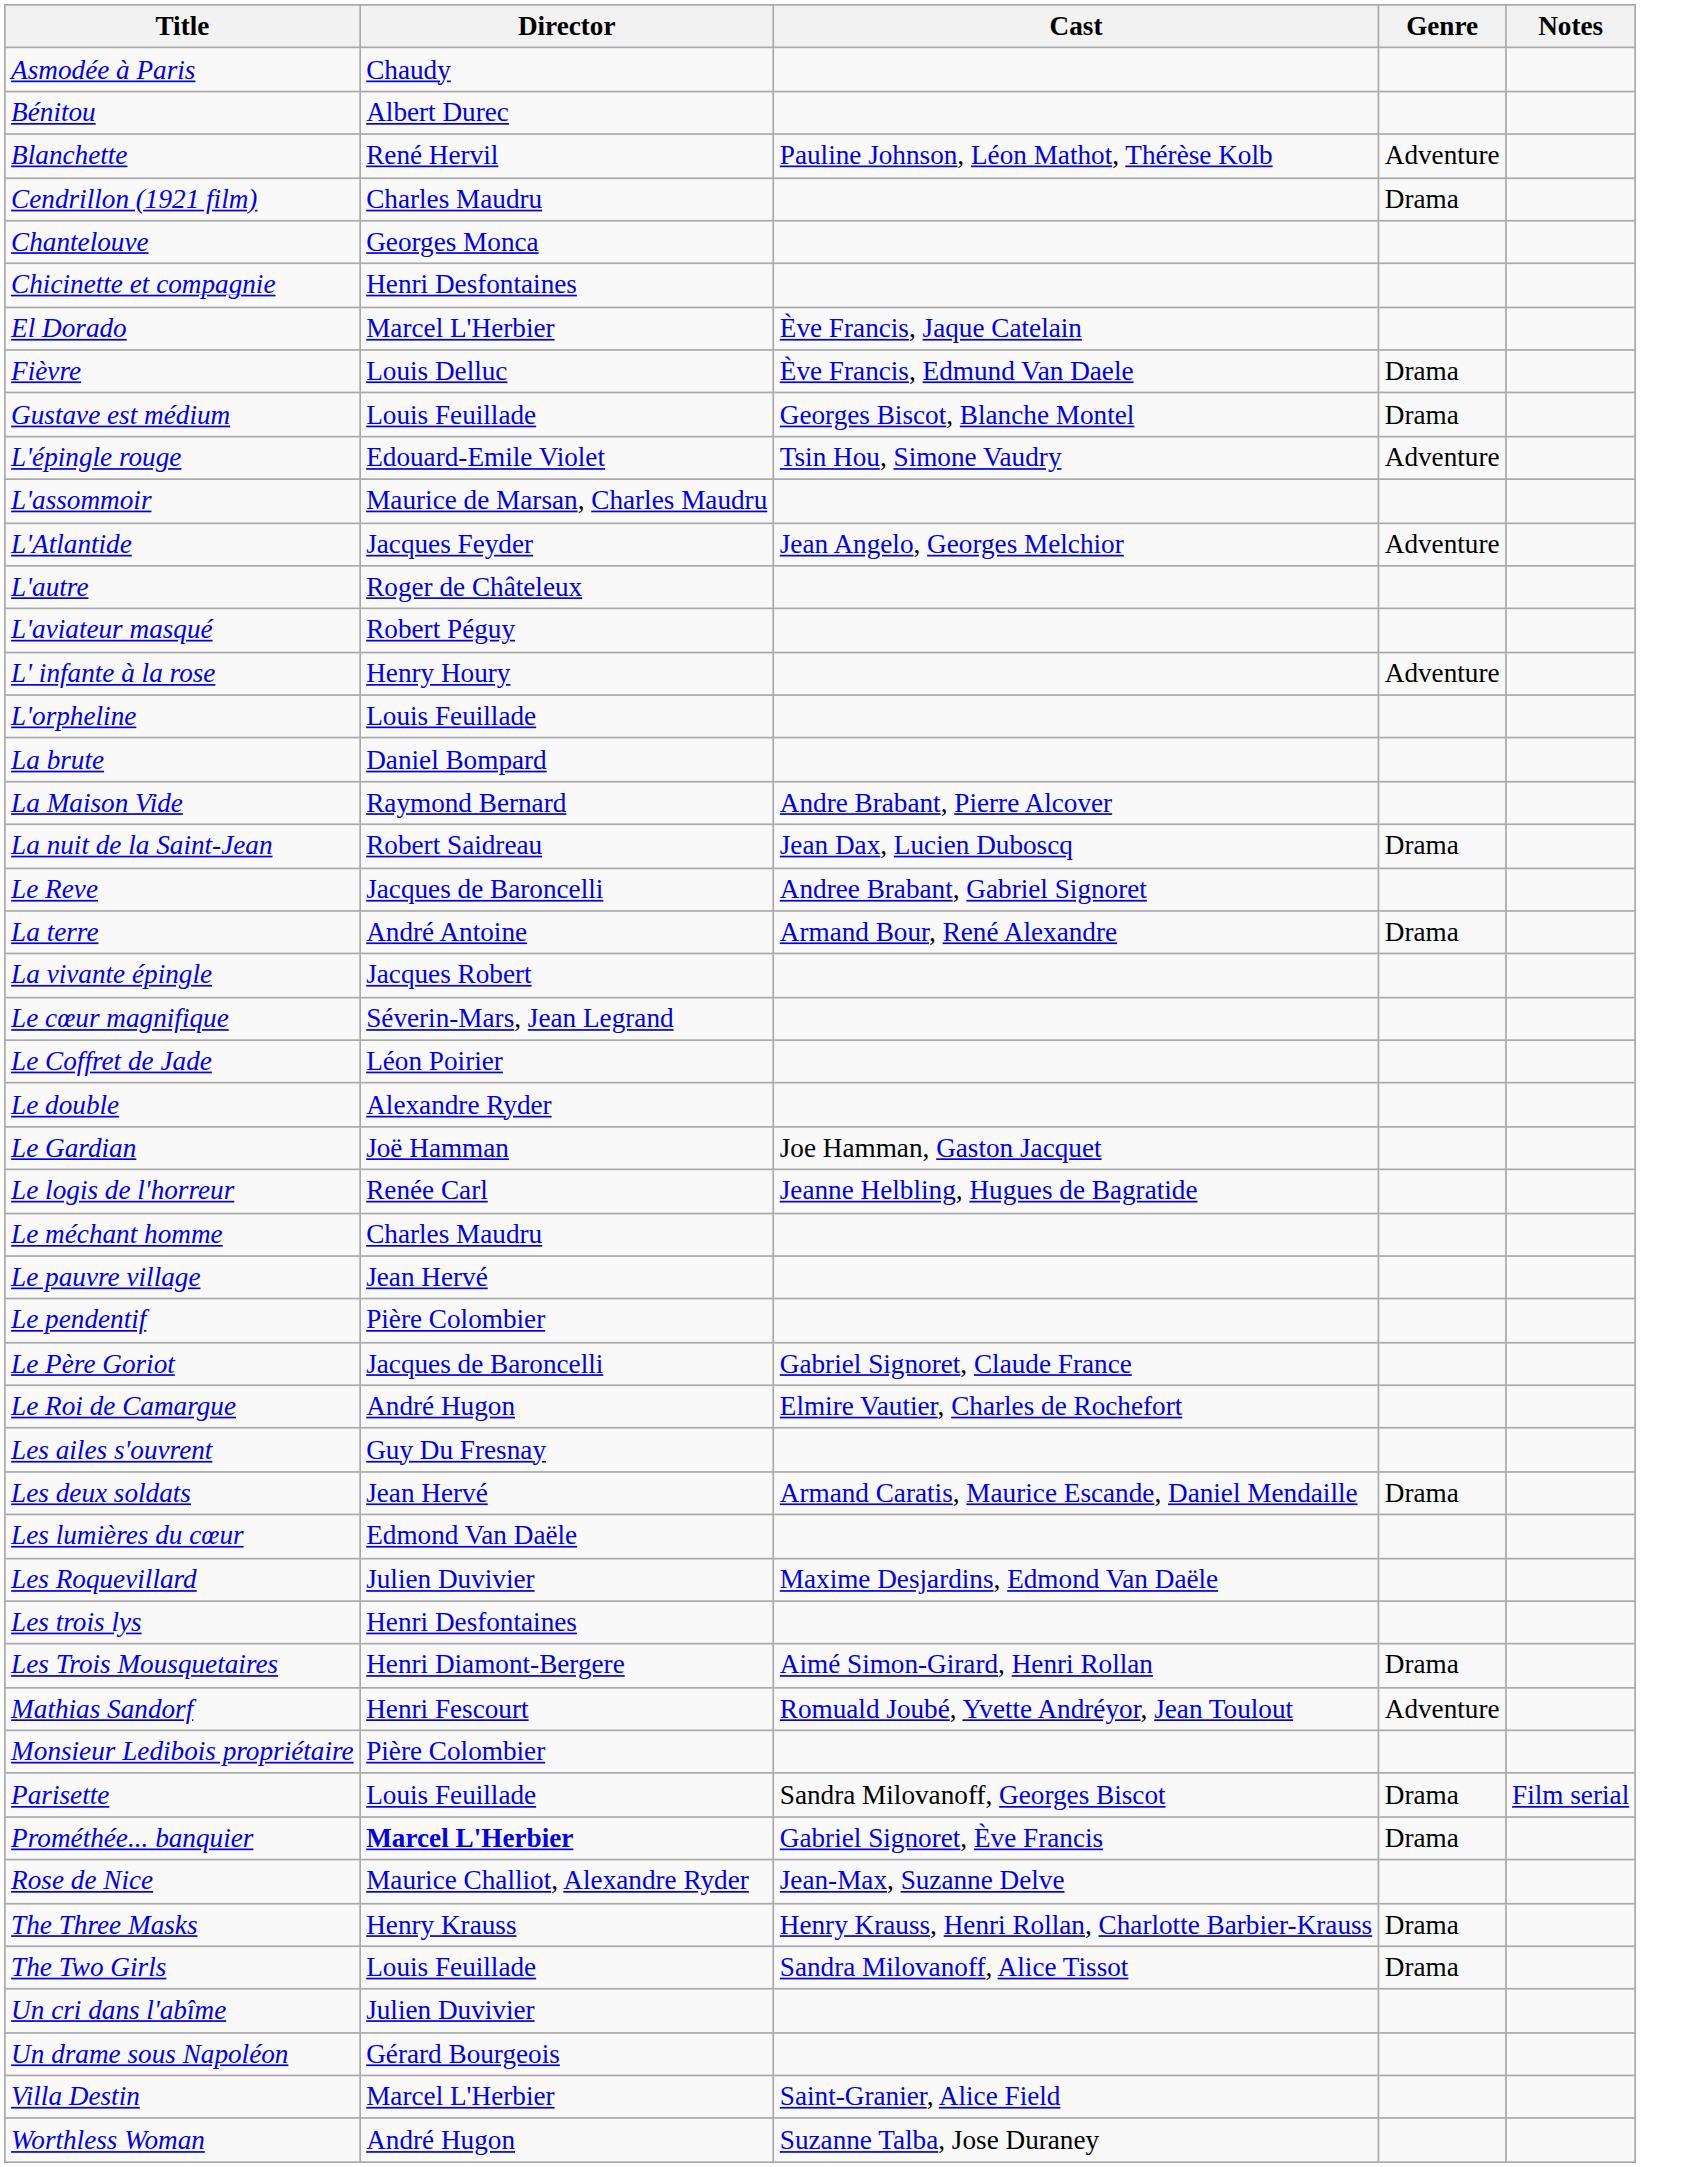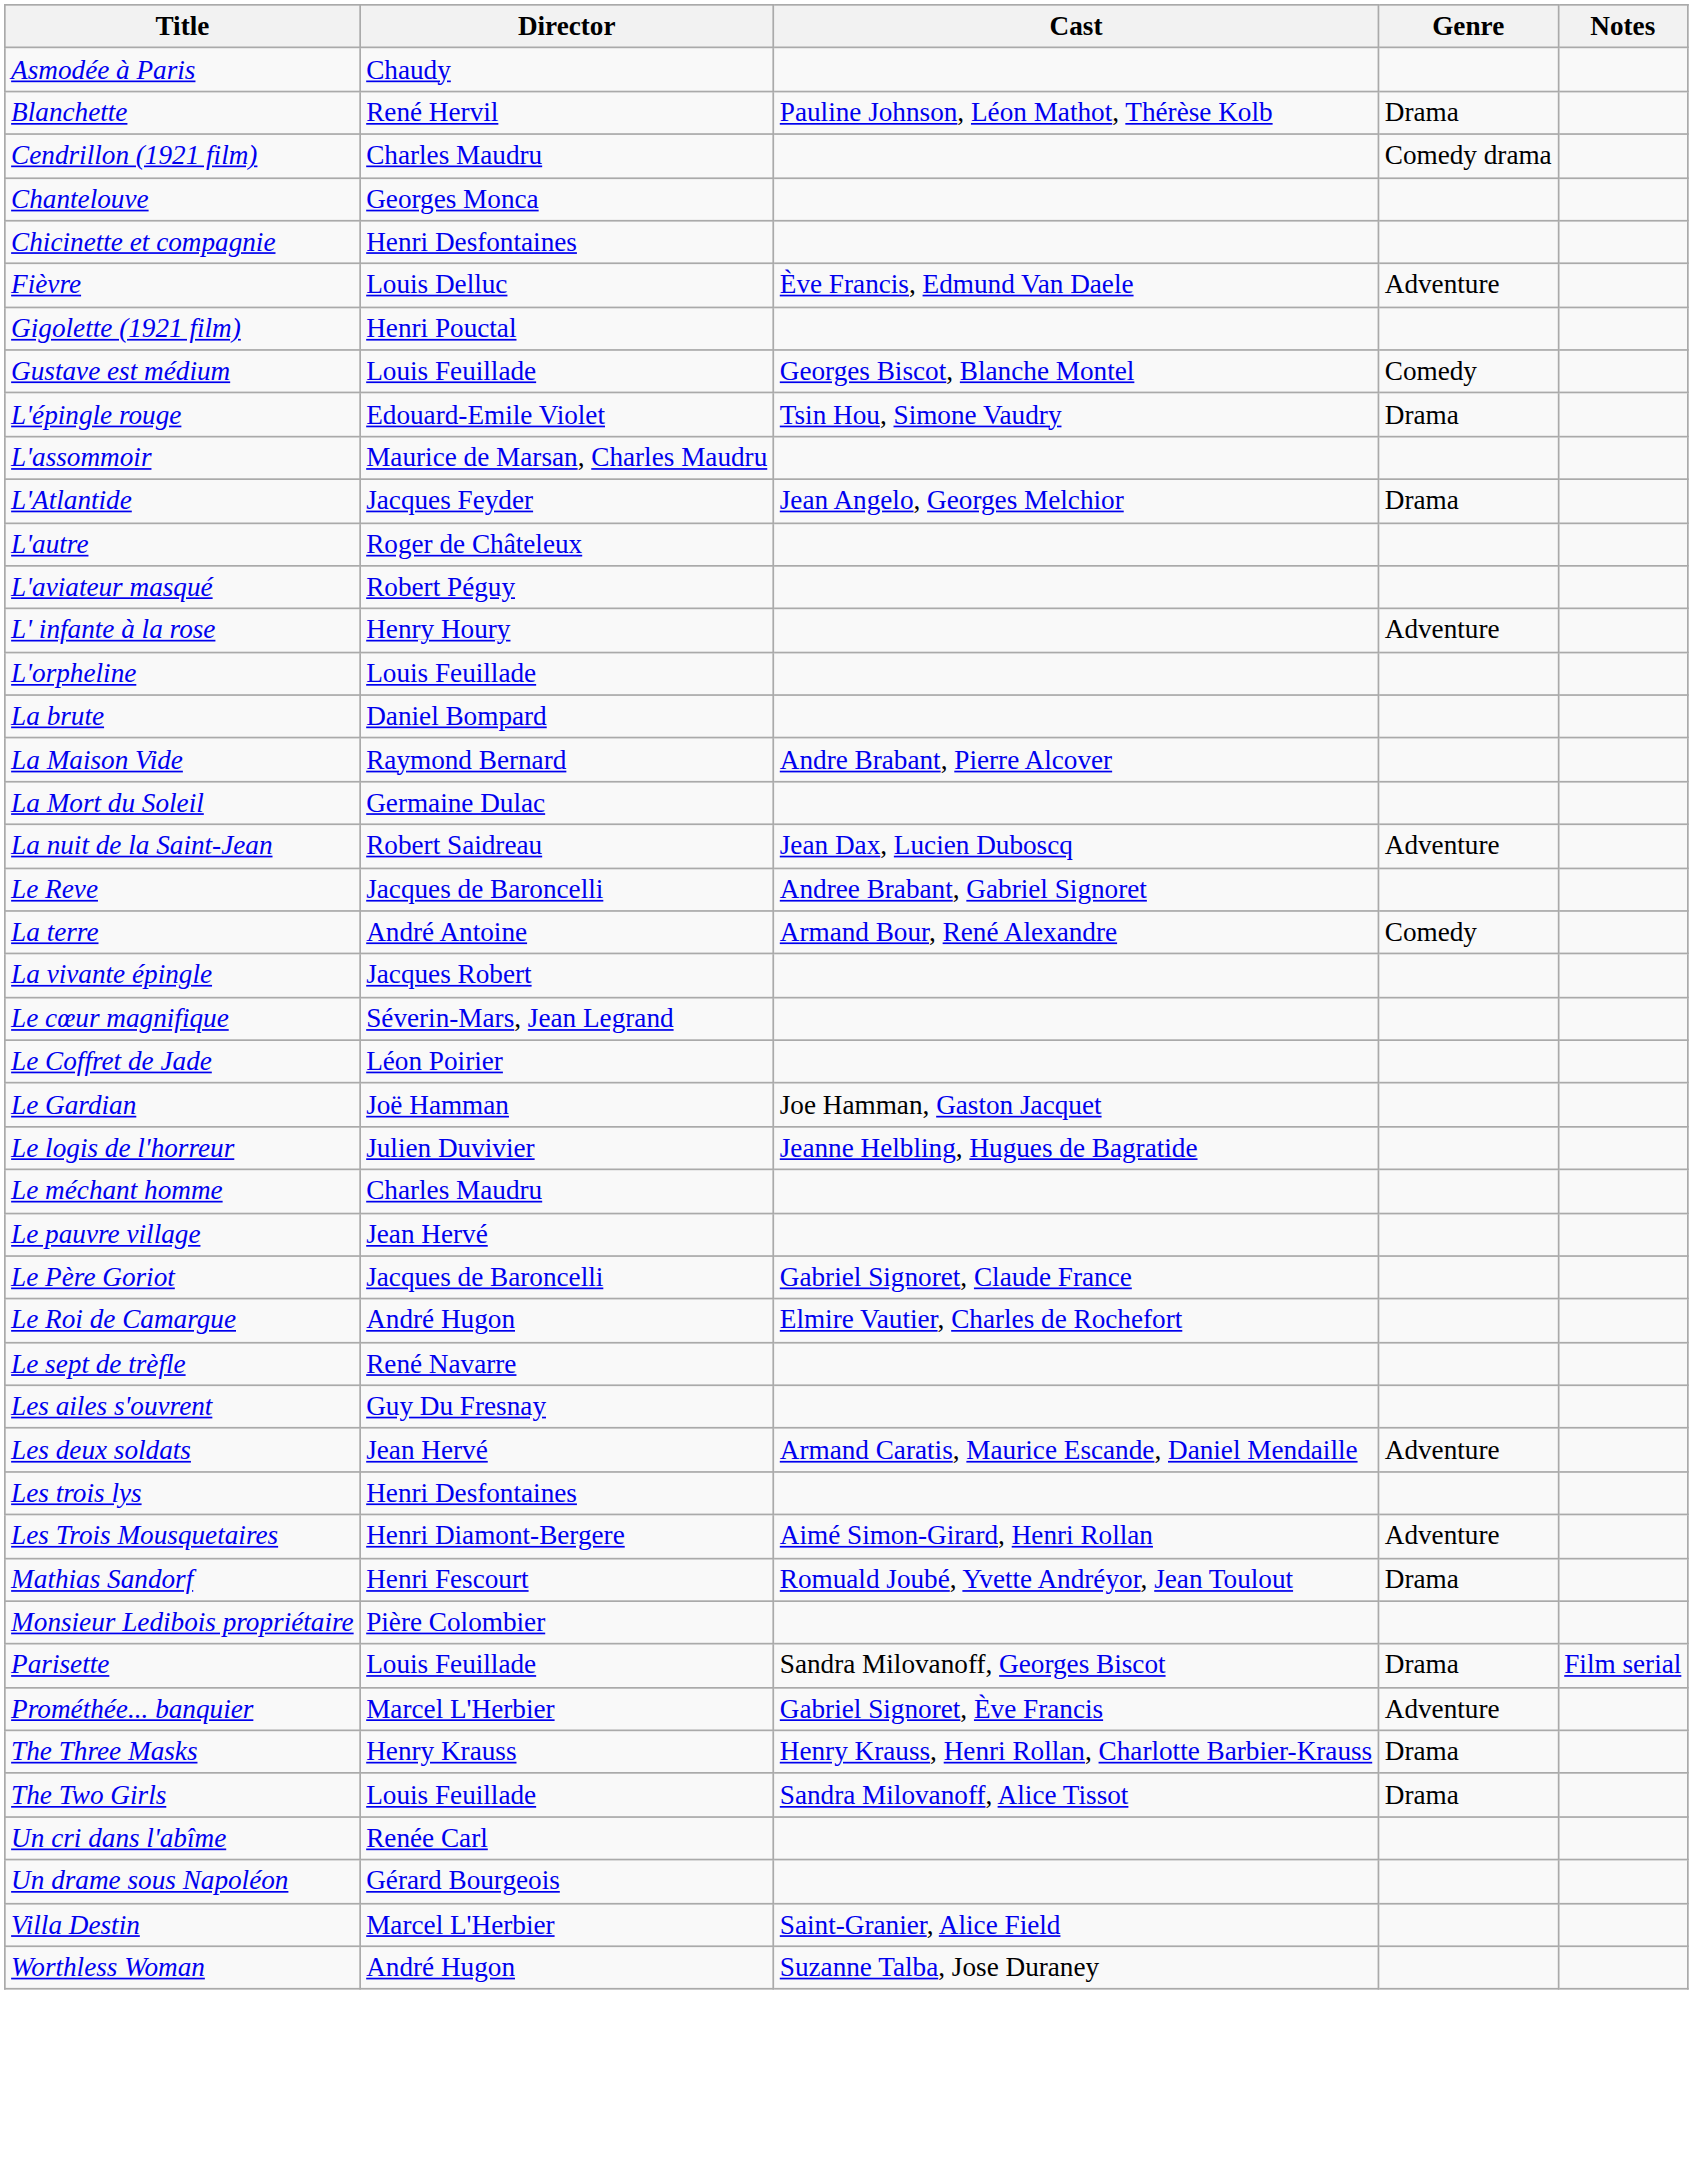- row: Bénitou | Albert Durec
Blanchette | Genre: Adventure -> Drama
Cendrillon (1921 film) | Genre: Drama -> Comedy drama
- row: El Dorado | Marcel L'Herbier | Ève Francis, Jaque Catelain
Fièvre | Genre: Drama -> Adventure
+ row: Gigolette (1921 film) | Henri Pouctal
Gustave est médium | Genre: Drama -> Comedy
L'épingle rouge | Genre: Adventure -> Drama
L'Atlantide | Genre: Adventure -> Drama
+ row: La Mort du Soleil | Germaine Dulac
La nuit de la Saint-Jean | Genre: Drama -> Adventure
La terre | Genre: Drama -> Comedy
- row: Le double | Alexandre Ryder
Le logis de l'horreur | Director: Renée Carl -> Julien Duvivier
- row: Le pendentif | Pière Colombier
+ row: Le sept de trèfle | René Navarre
Les deux soldats | Genre: Drama -> Adventure
- row: Les lumières du cœur | Edmond Van Daële
- row: Les Roquevillard | Julien Duvivier | Maxime Desjardins, Edmond Van Daële
Les Trois Mousquetaires | Genre: Drama -> Adventure
Mathias Sandorf | Genre: Adventure -> Drama
Prométhée... banquier | Director: bold -> normal
Prométhée... banquier | Genre: Drama -> Adventure
- row: Rose de Nice | Maurice Challiot, Alexandre Ryder | Jean-Max, Suzanne Delve
Un cri dans l'abîme | Director: Julien Duvivier -> Renée Carl
